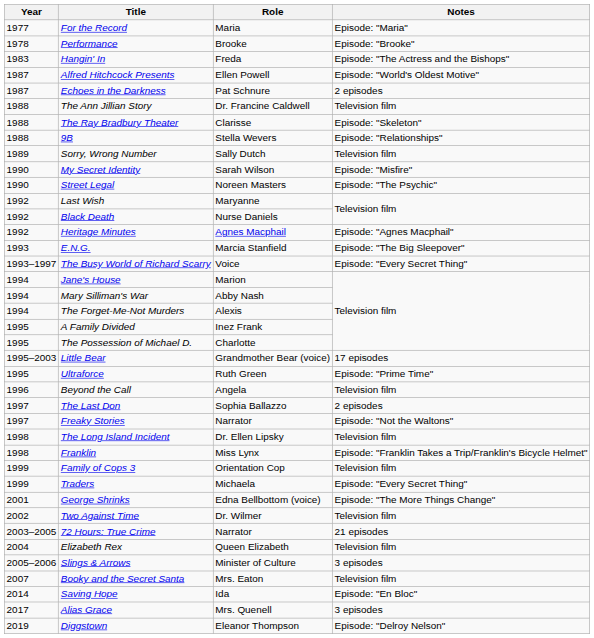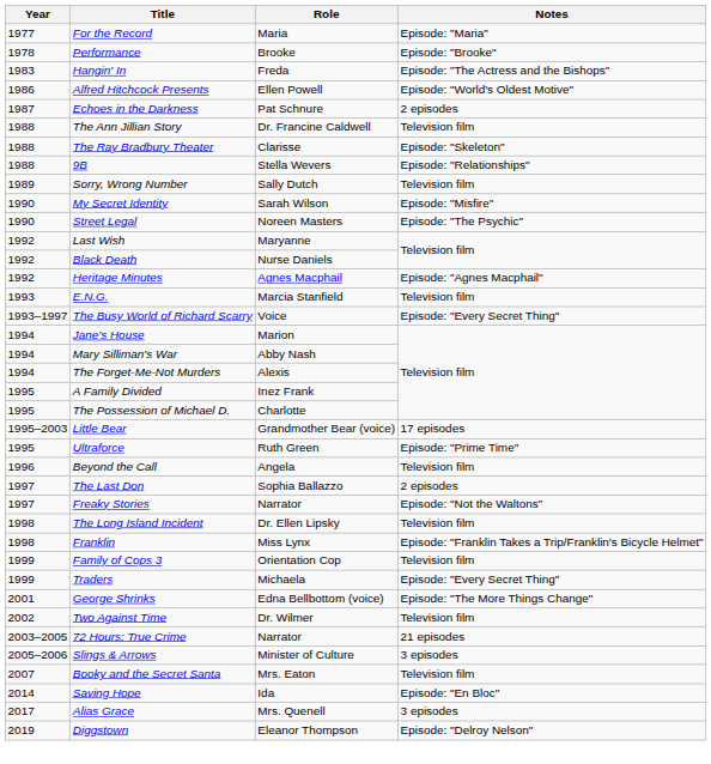Alfred Hitchcock Presents | Year: 1987 -> 1986
E.N.G. | Notes: Episode: "The Big Sleepover" -> Television film
- row: 2004 | Elizabeth Rex | Queen Elizabeth | Television film
